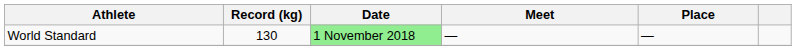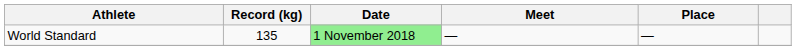World Standard | Record (kg): 130 -> 135
